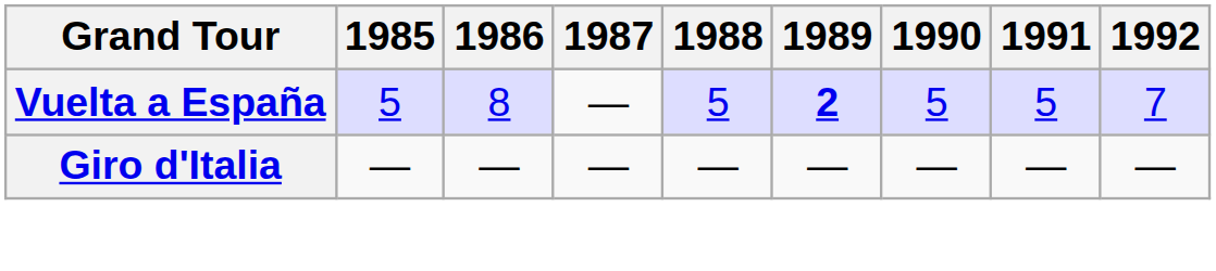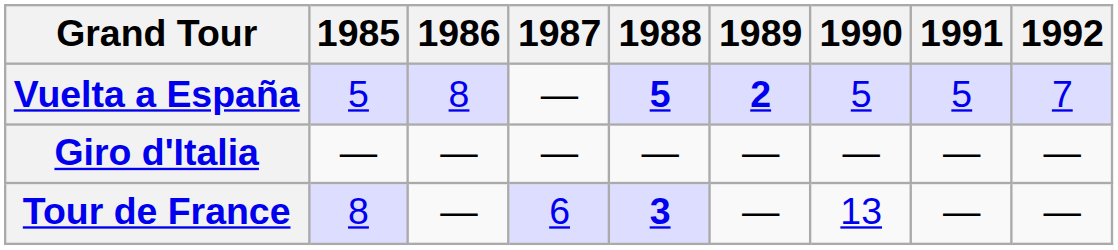Vuelta a España | 1988: normal -> bold
+ row: Tour de France | 8 | — | 6 | 3 | — | 13 | — | —
